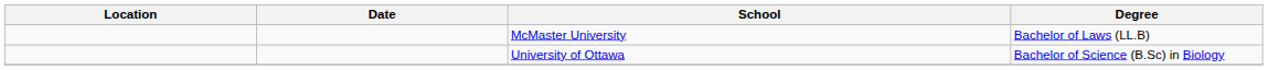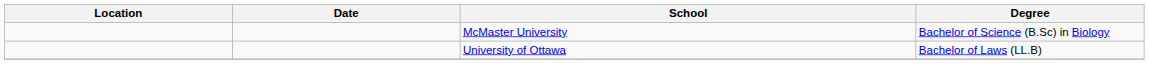McMaster University | Degree: Bachelor of Laws (LL.B) -> Bachelor of Science (B.Sc) in Biology
University of Ottawa | Degree: Bachelor of Science (B.Sc) in Biology -> Bachelor of Laws (LL.B)
